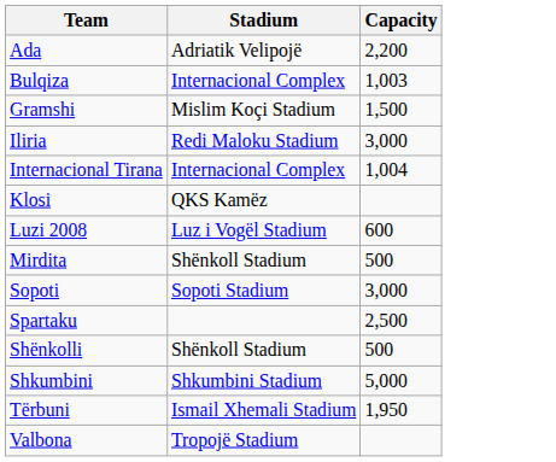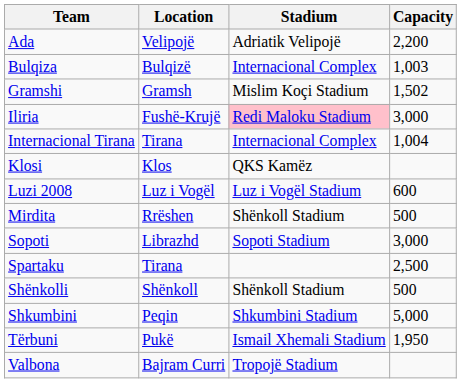+ column: Location | Velipojë | Bulqizë | Gramsh | Fushë-Krujë | Tirana | Klos | Luz i Vogël | Rrëshen | Librazhd | Tirana | Shënkoll | Peqin | Pukë | Bajram Curri
Gramshi | Capacity: 1,500 -> 1,502
Iliria | Stadium: no background -> pink background
